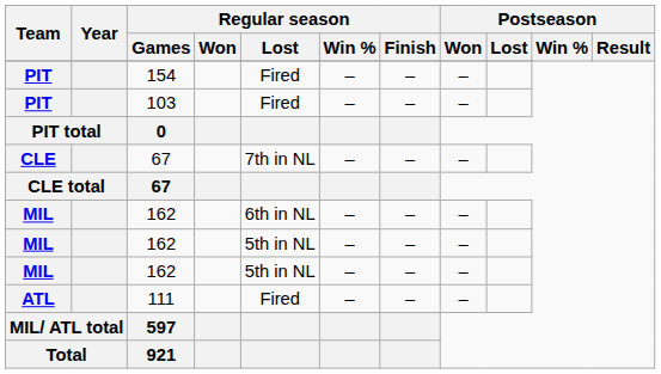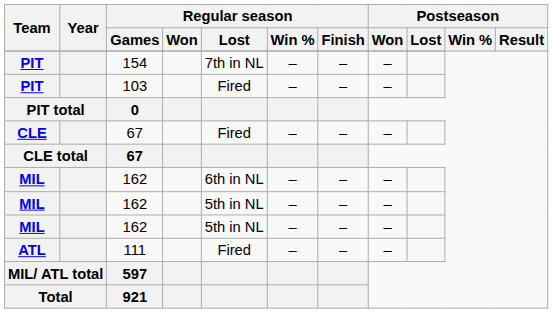154 | Regular season / Lost: Fired -> 7th in NL
CLE / 67 | Regular season / Lost: 7th in NL -> Fired
